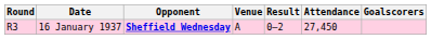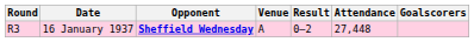16 January 1937 | Attendance: 27,450 -> 27,448
